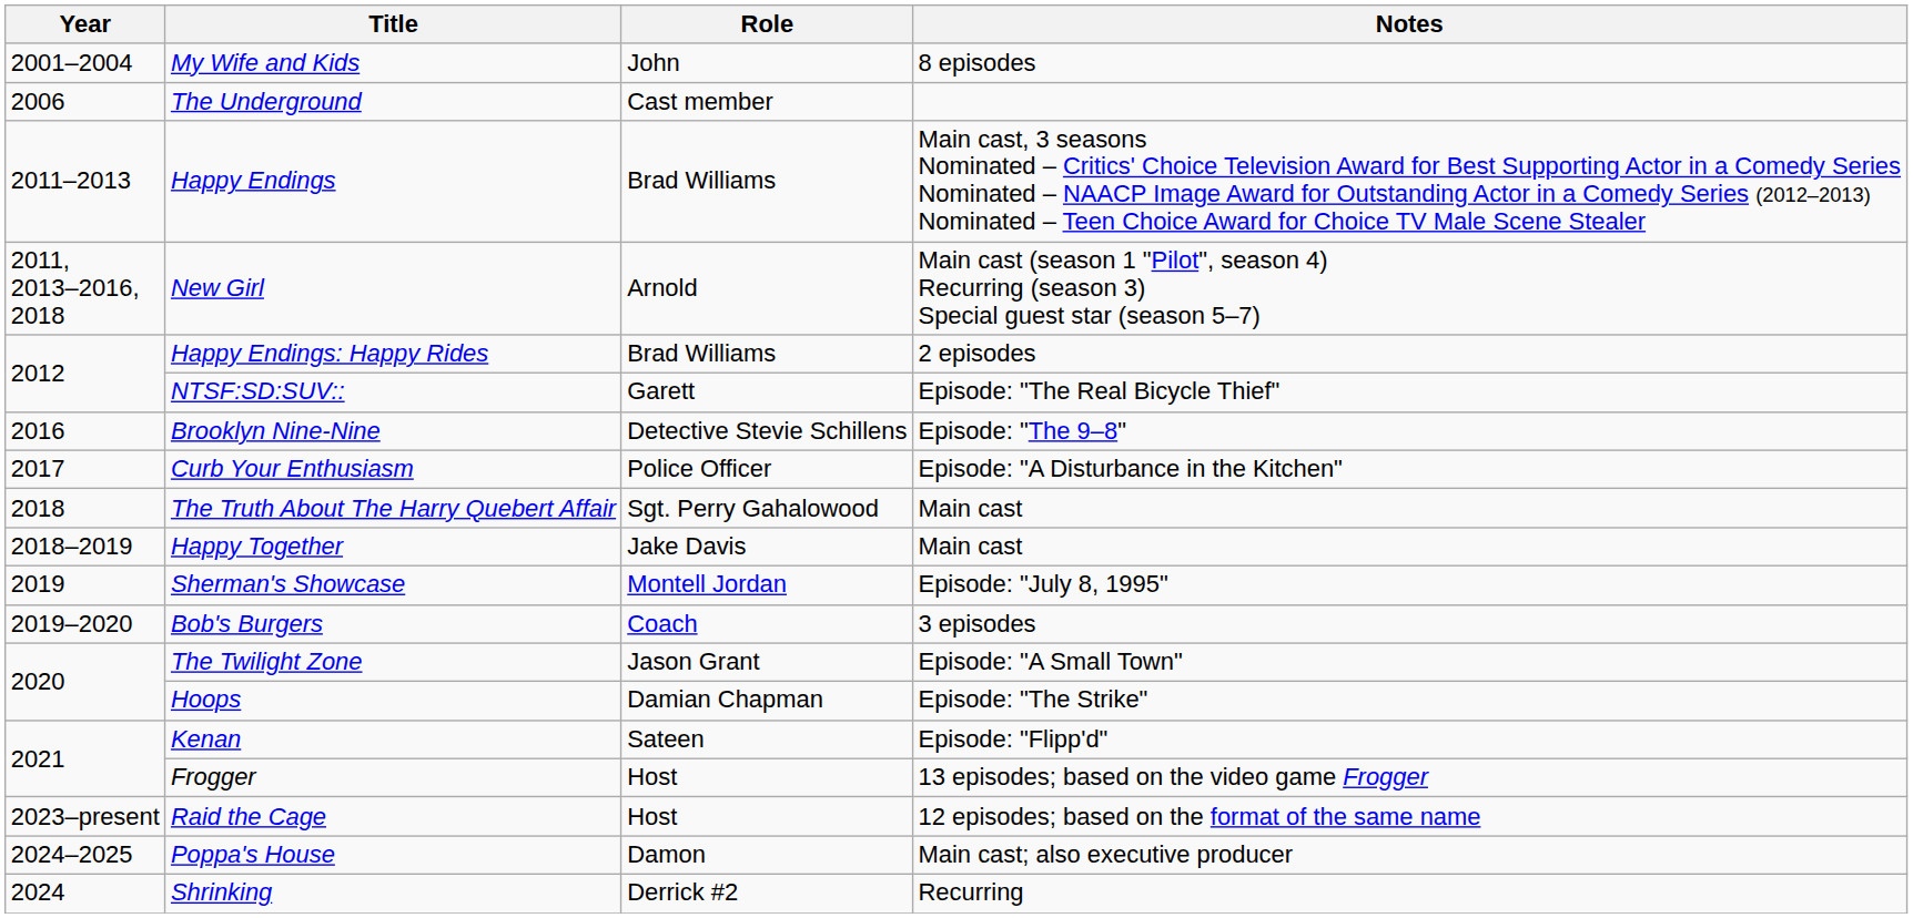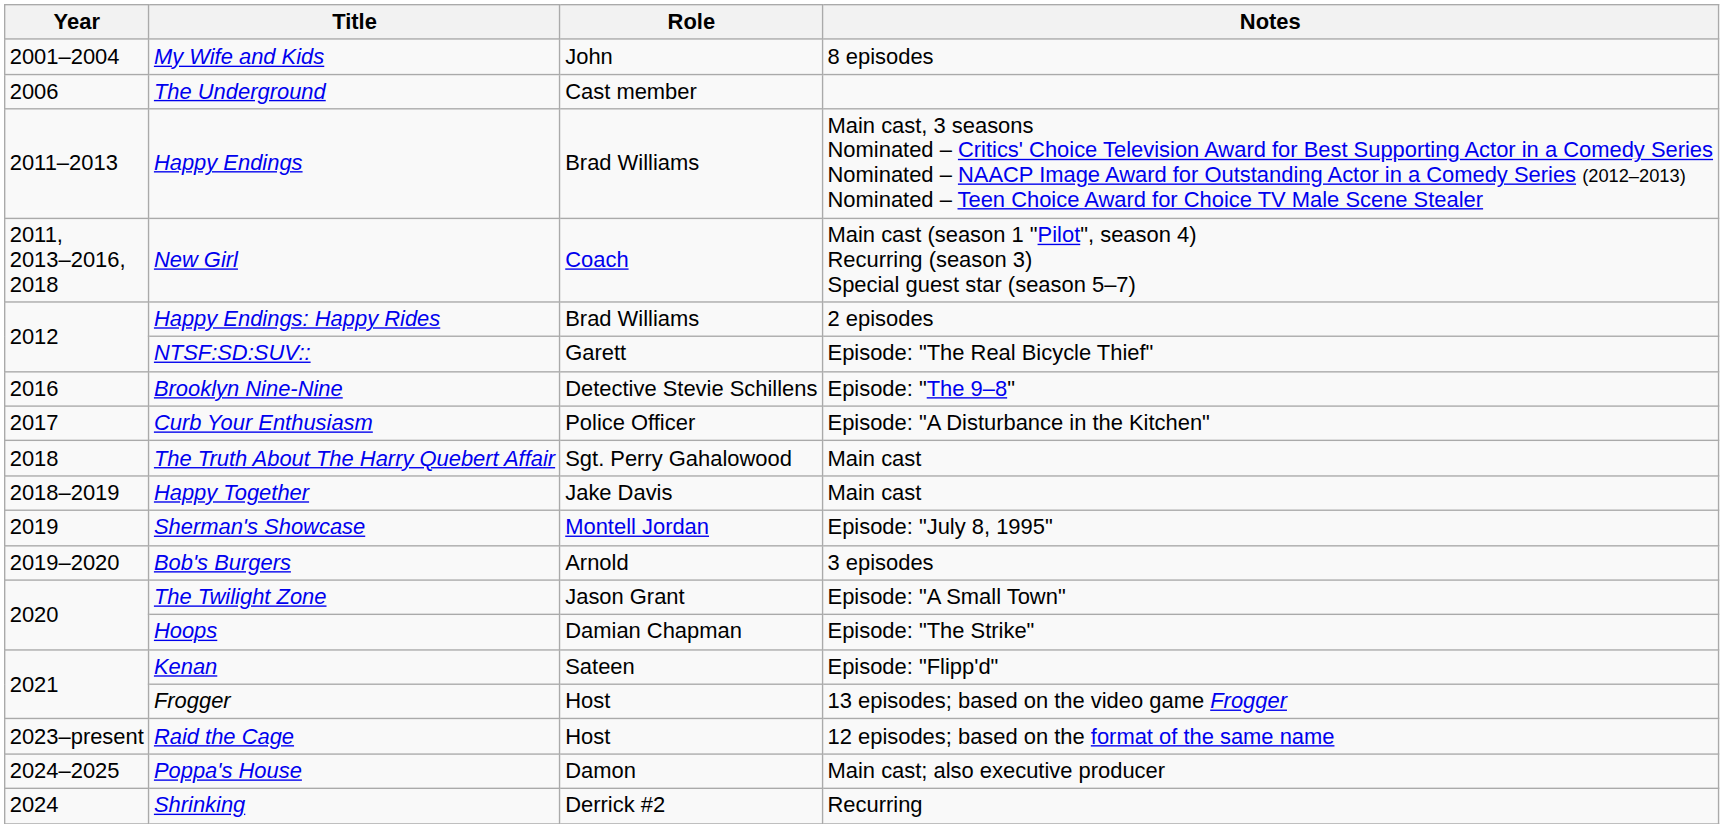New Girl | Role: Arnold -> Coach
Bob's Burgers | Role: Coach -> Arnold
